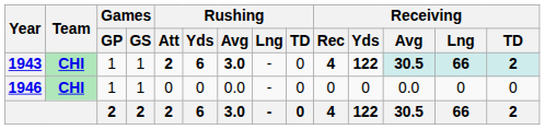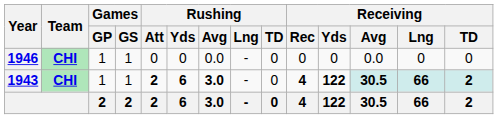rows swapped: 1943 <-> 1946
